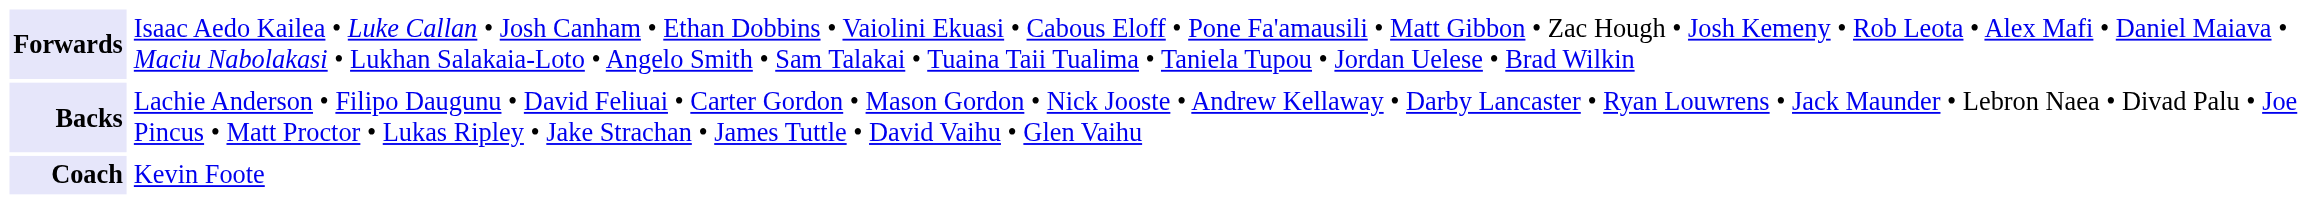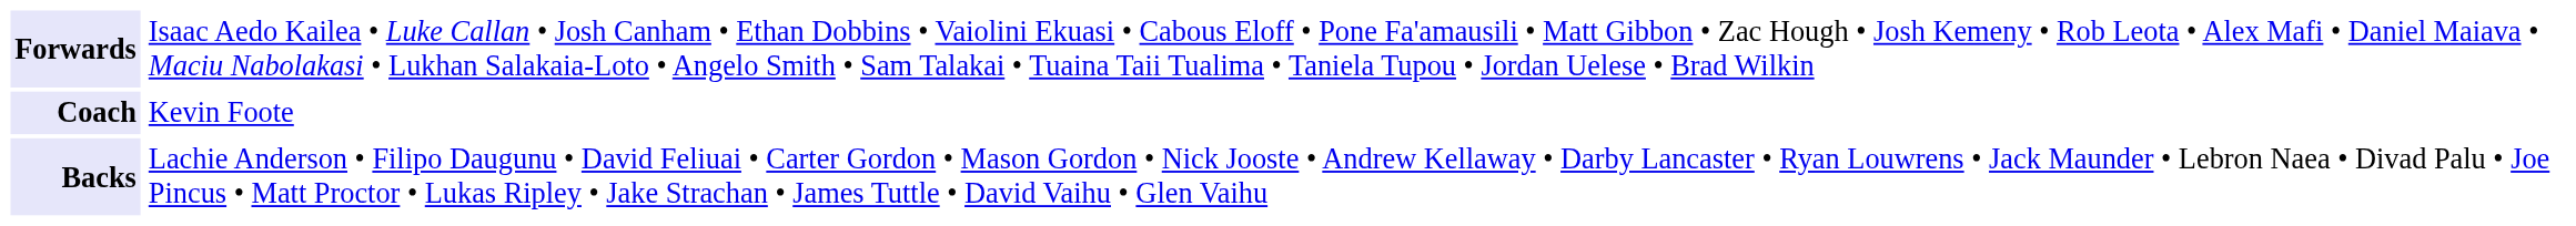rows swapped: Backs <-> Coach
